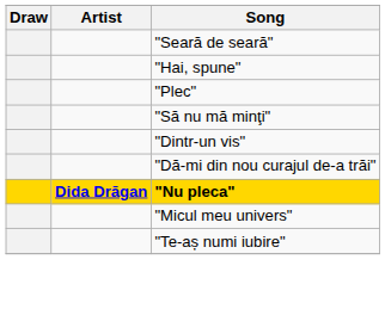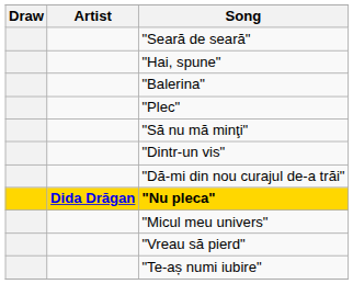+ row: "Balerina"
+ row: "Vreau să pierd"
